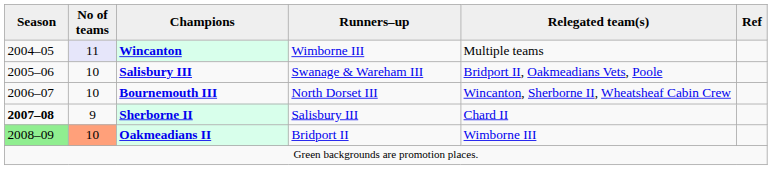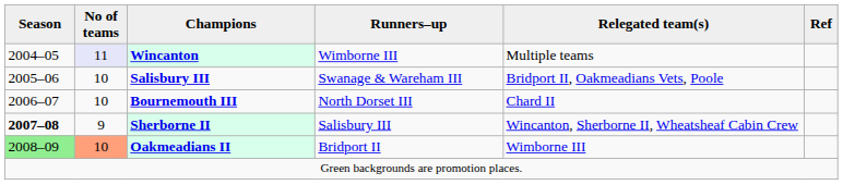Bournemouth III | Relegated team(s): Wincanton, Sherborne II, Wheatsheaf Cabin Crew -> Chard II
Sherborne II | Relegated team(s): Chard II -> Wincanton, Sherborne II, Wheatsheaf Cabin Crew
